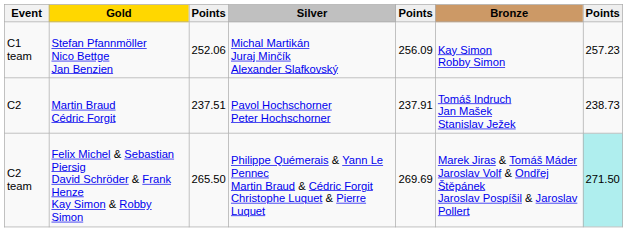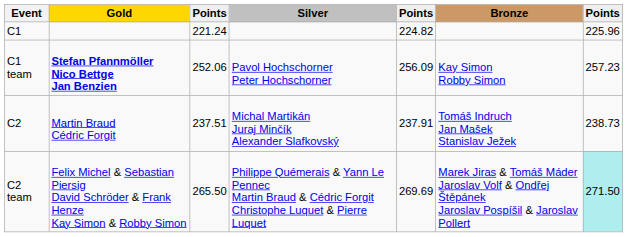+ row: C1 | 221.24 | 224.82 | 225.96
C1 team | Gold: normal -> bold
C1 team | Silver: Michal Martikán Juraj Minčík Alexander Slafkovský -> Pavol Hochschorner Peter Hochschorner
C2 | Silver: Pavol Hochschorner Peter Hochschorner -> Michal Martikán Juraj Minčík Alexander Slafkovský
